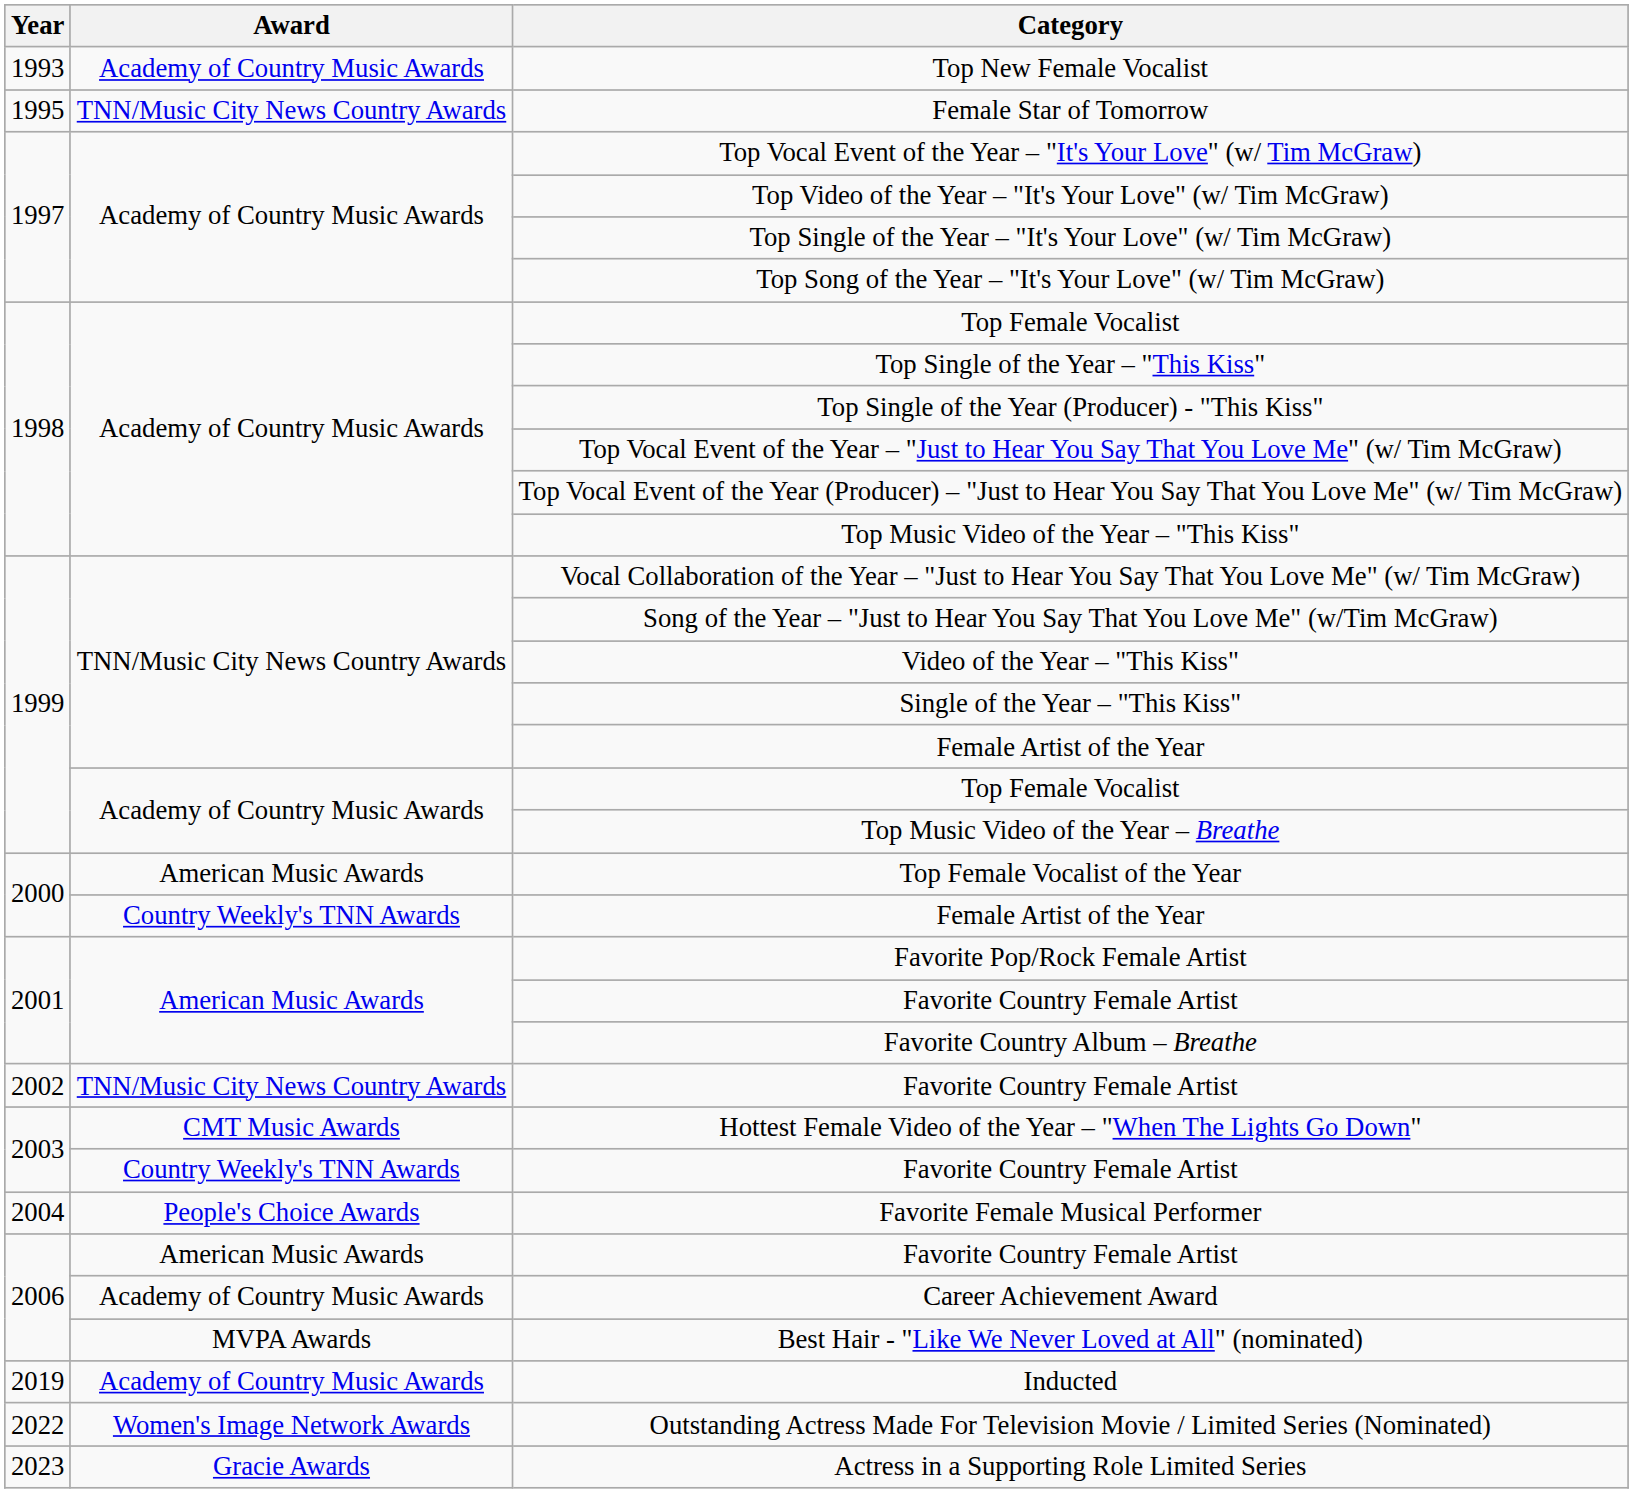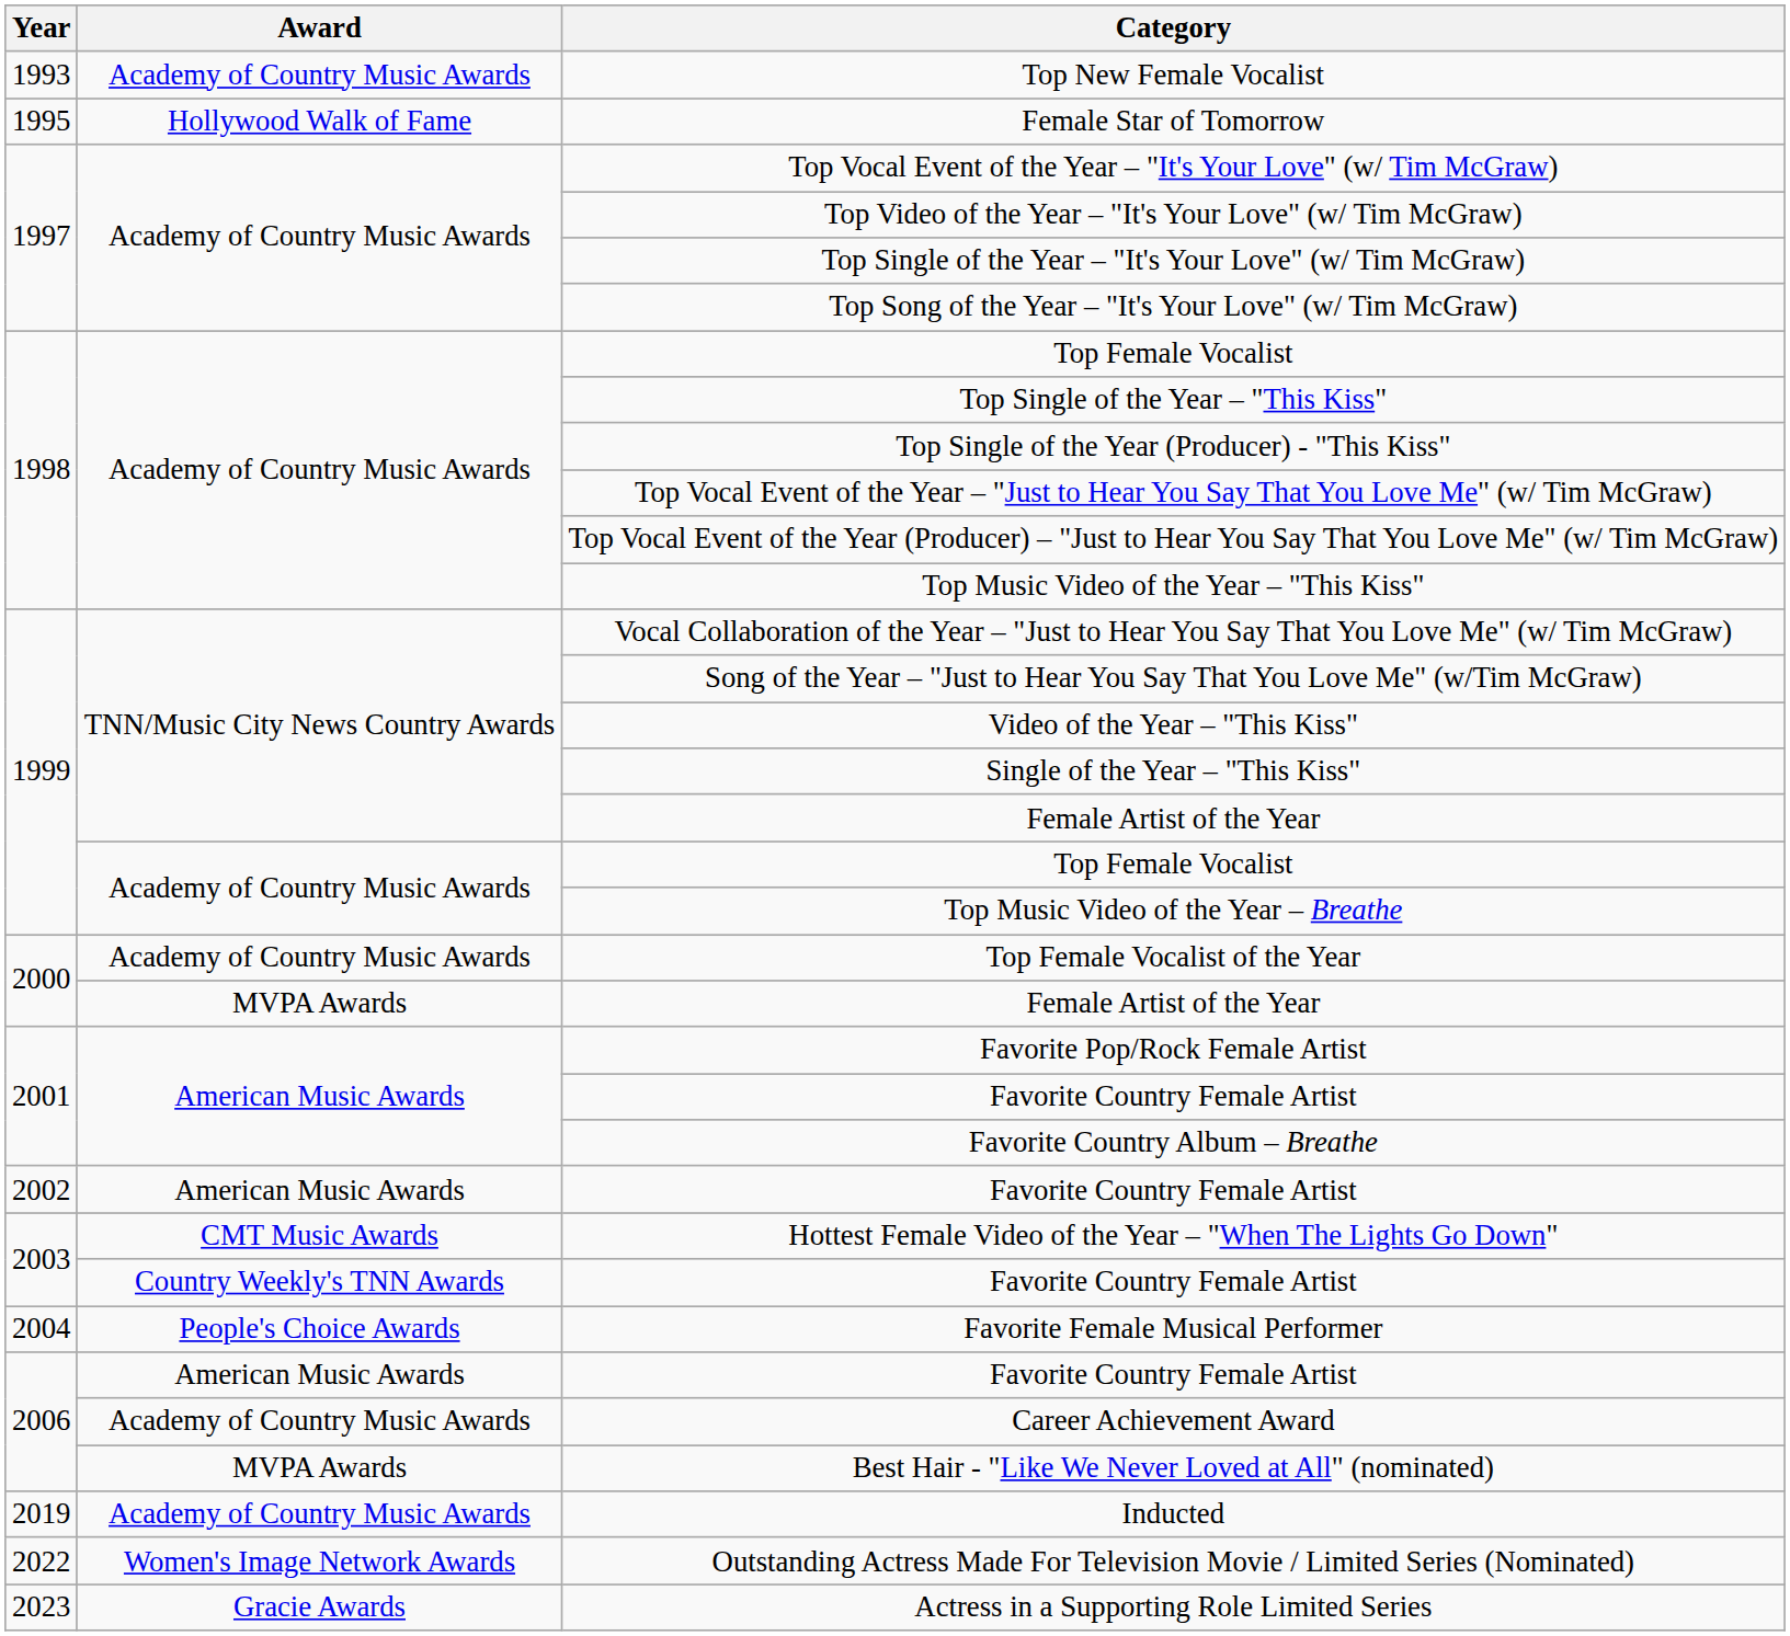Female Star of Tomorrow | Award: TNN/Music City News Country Awards -> Hollywood Walk of Fame
Top Female Vocalist of the Year | Award: American Music Awards -> Academy of Country Music Awards
2000 / Female Artist of the Year | Award: Country Weekly's TNN Awards -> MVPA Awards
2002 / Favorite Country Female Artist | Award: TNN/Music City News Country Awards -> American Music Awards
